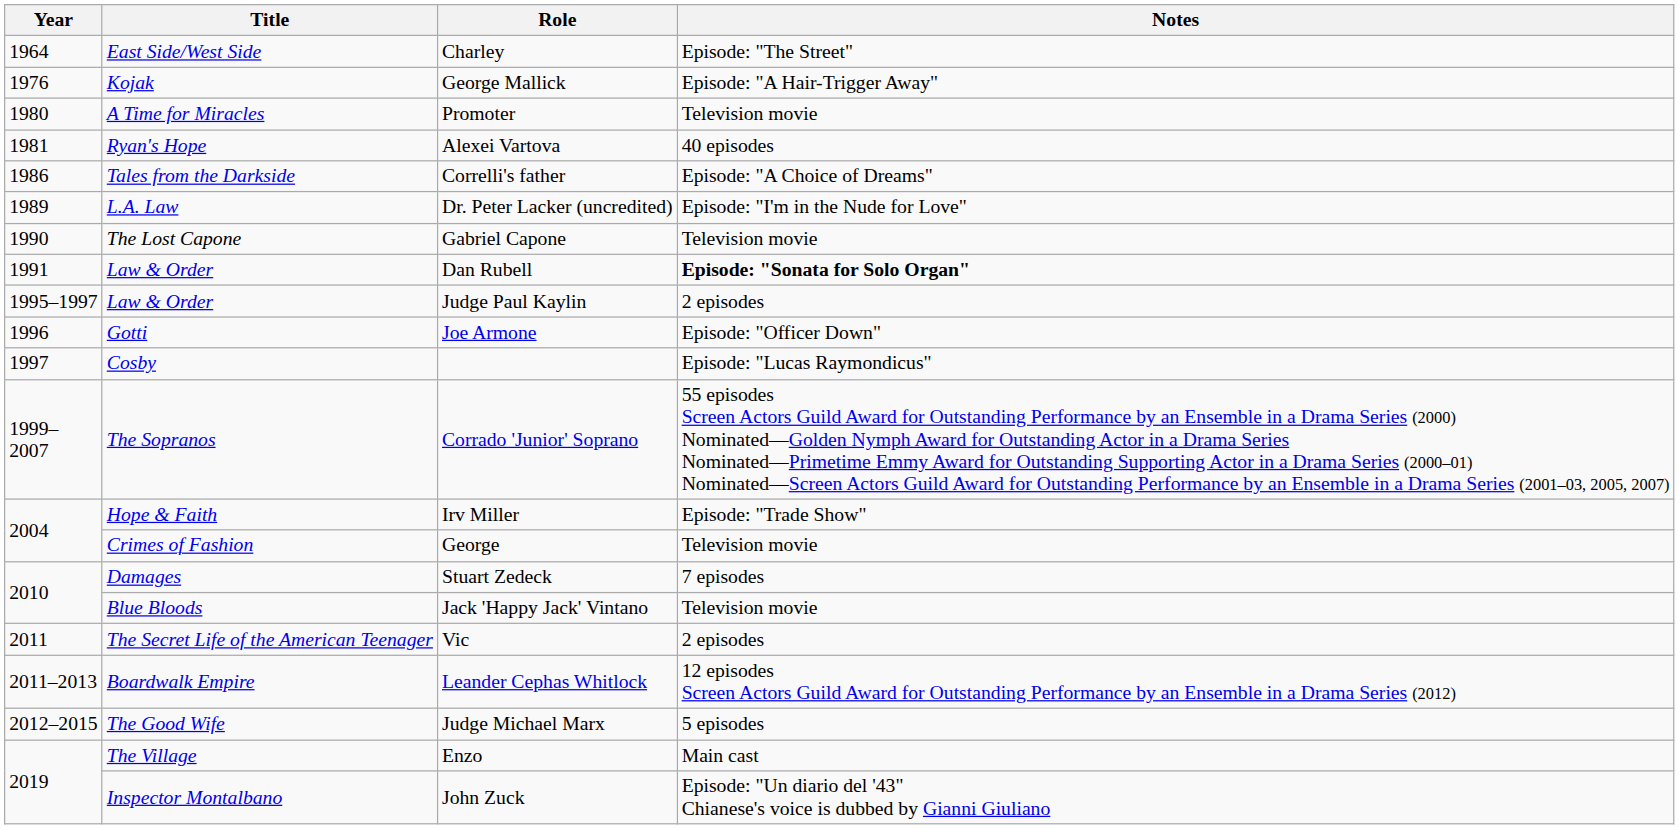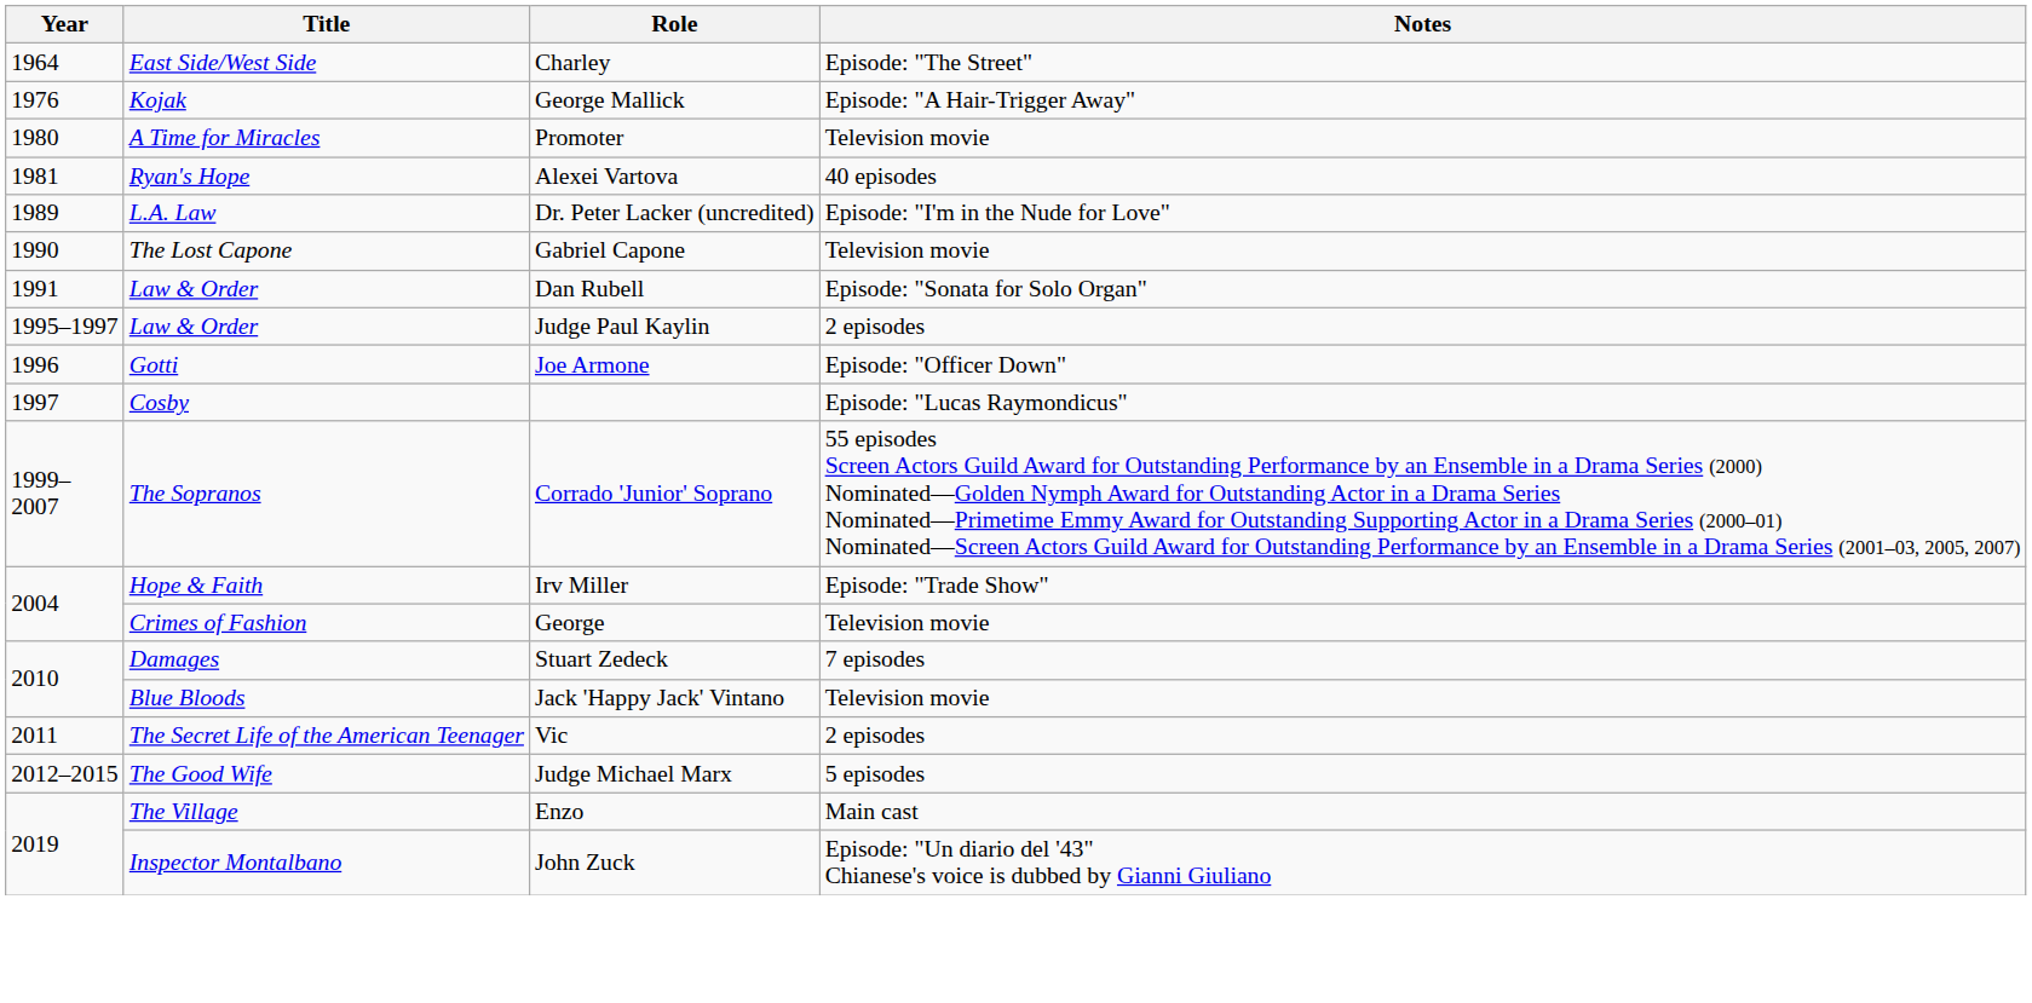- row: 1986 | Tales from the Darkside | Correlli's father | Episode: "A Choice of Dreams"
Dan Rubell | Notes: bold -> normal
- row: 2011–2013 | Boardwalk Empire | Leander Cephas Whitlock | 12 episodes Screen Actors Guild Award for Outstanding Performance by an Ensemble in a Drama Series (2012)
